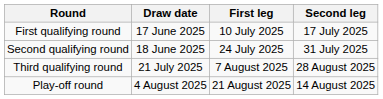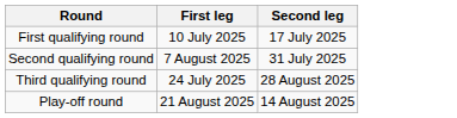- column: Draw date | 17 June 2025 | 18 June 2025 | 21 July 2025 | 4 August 2025
Second qualifying round | First leg: 24 July 2025 -> 7 August 2025
Third qualifying round | First leg: 7 August 2025 -> 24 July 2025
